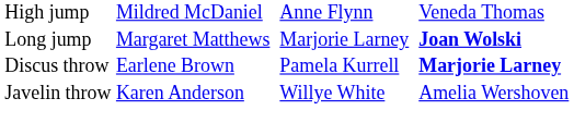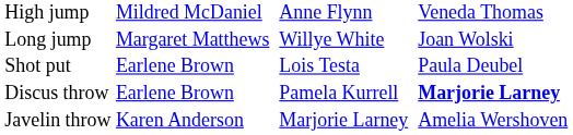Long jump | column 4: Marjorie Larney -> Willye White
Long jump | column 6: bold -> normal
+ row: Shot put | Earlene Brown | Lois Testa | Paula Deubel
Javelin throw | column 4: Willye White -> Marjorie Larney
